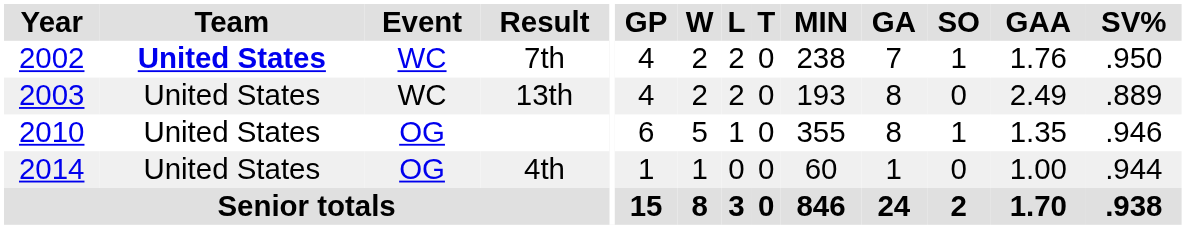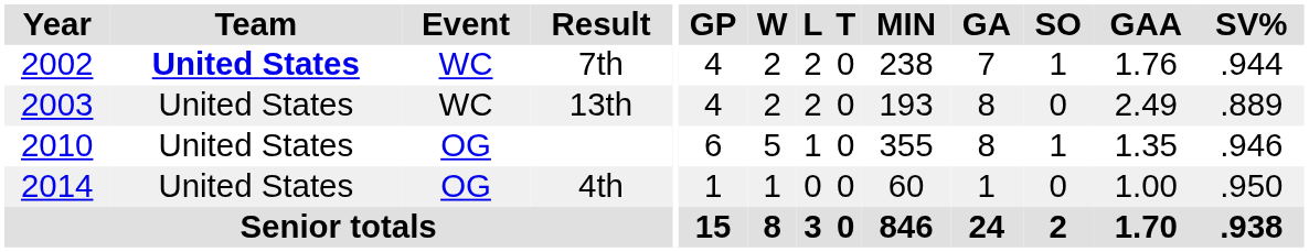7th | SV%: .950 -> .944
4th | SV%: .944 -> .950
